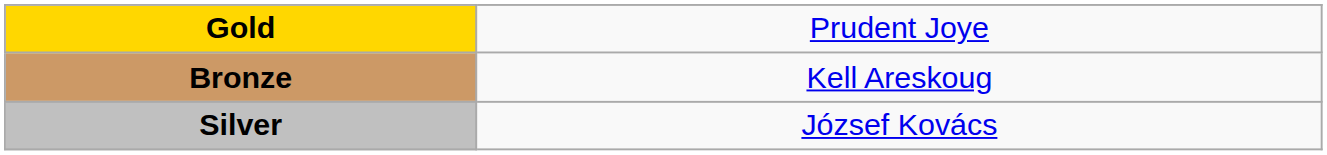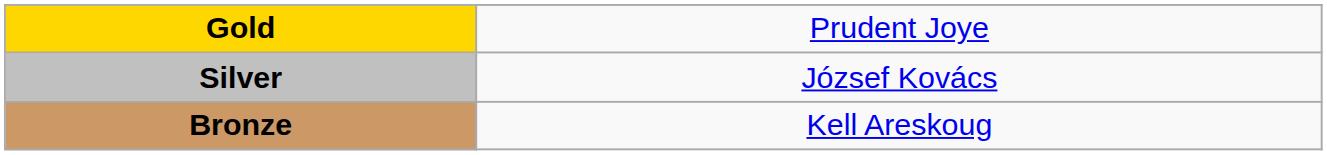rows swapped: Silver <-> Bronze
